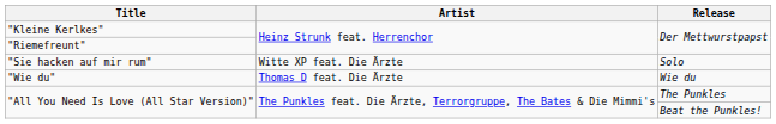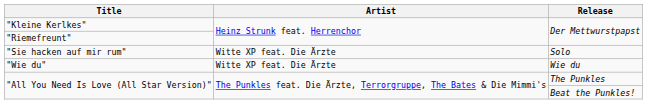"Wie du" | Artist: Thomas D feat. Die Ärzte -> Witte XP feat. Die Ärzte
